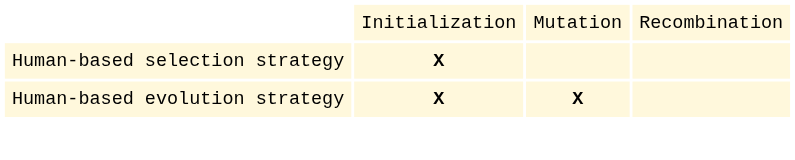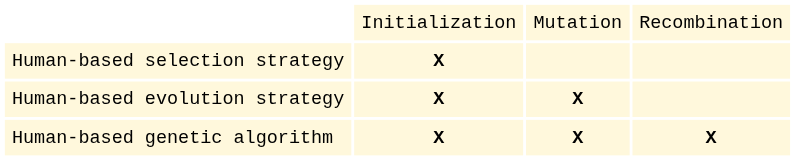+ row: Human-based genetic algorithm | X | X | X
